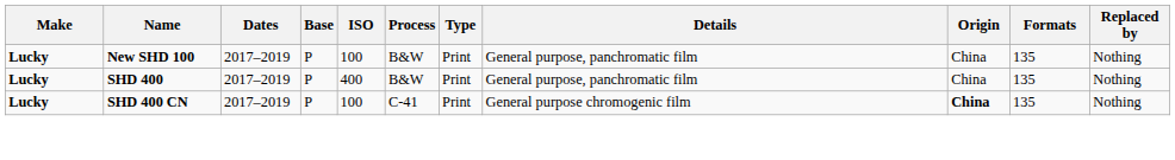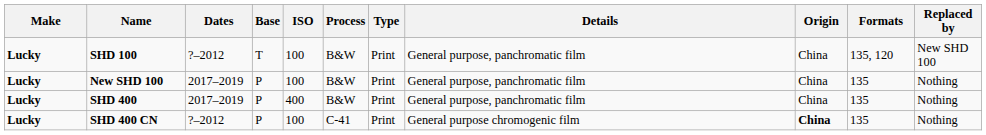+ row: Lucky | SHD 100 | ?–2012 | T | 100 | B&W | Print | General purpose, panchromatic film | China | 135, 120 | New SHD 100
SHD 400 CN | Dates: 2017–2019 -> ?–2012
